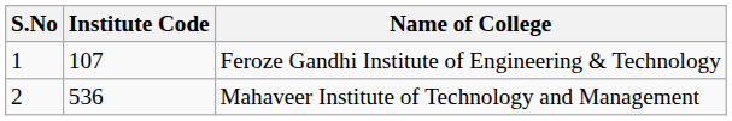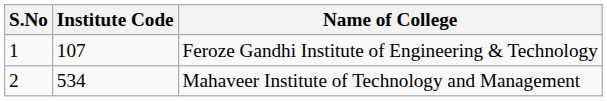Mahaveer Institute of Technology and Management | Institute Code: 536 -> 534
